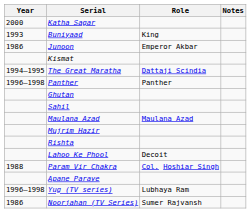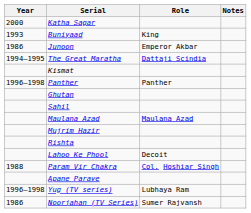rows swapped: Kismat <-> The Great Maratha
